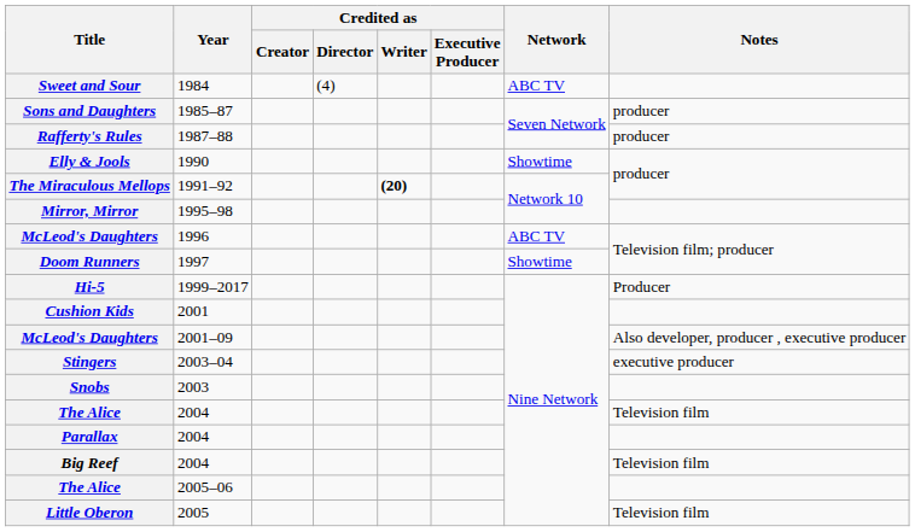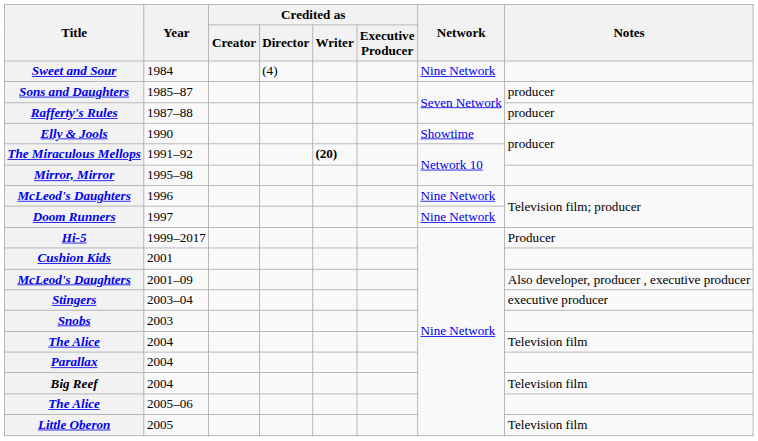Sweet and Sour | Network: ABC TV -> Nine Network
McLeod's Daughters / 1996 | Network: ABC TV -> Nine Network
Doom Runners | Network: Showtime -> Nine Network
